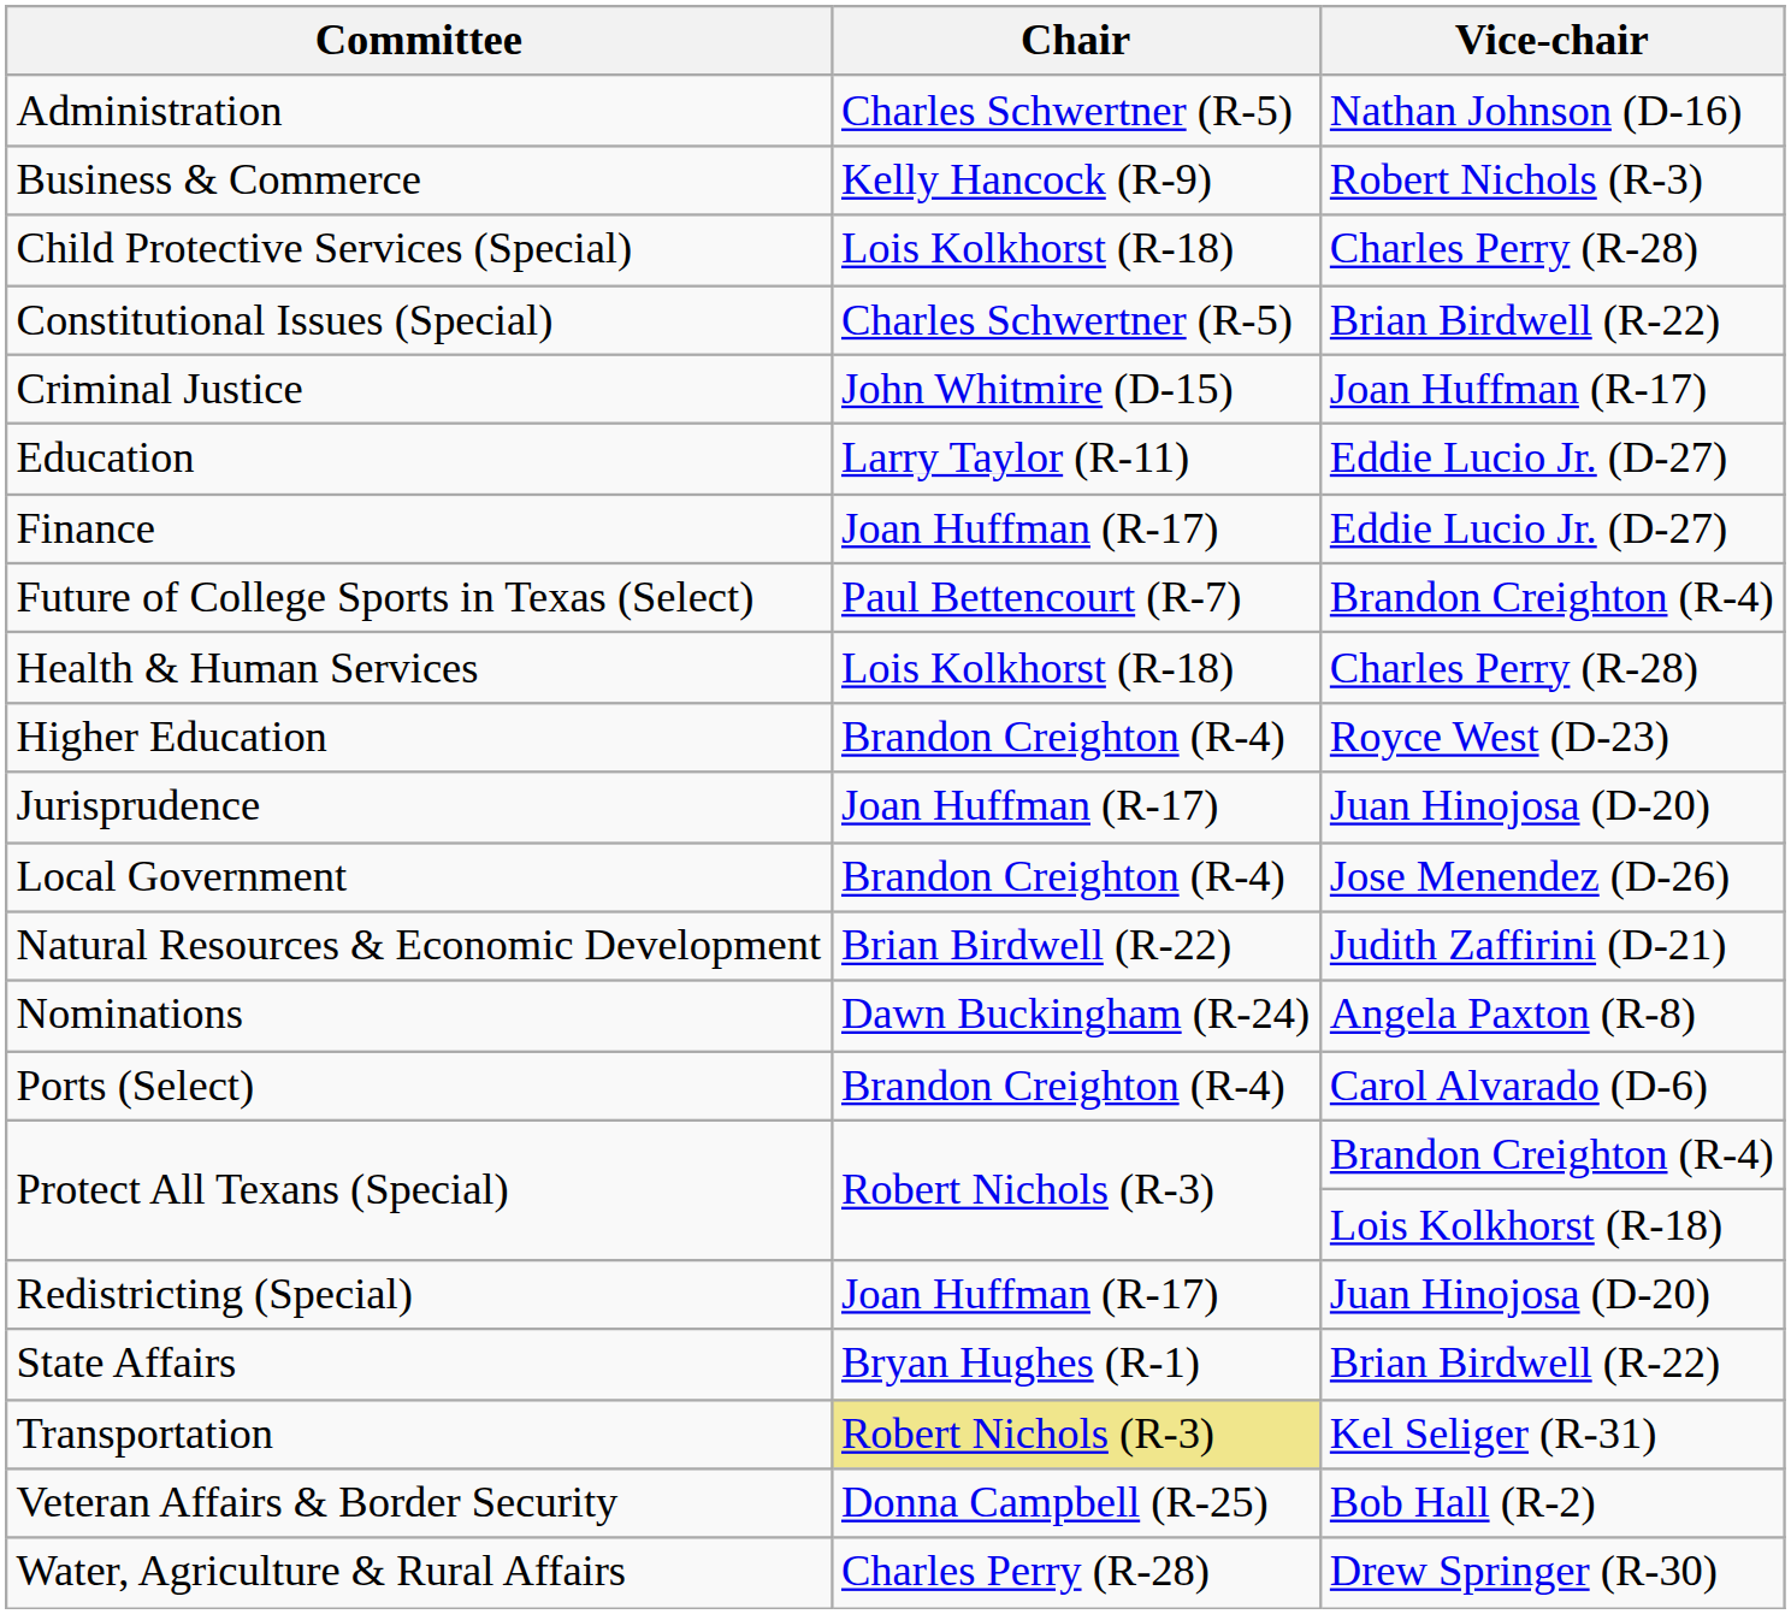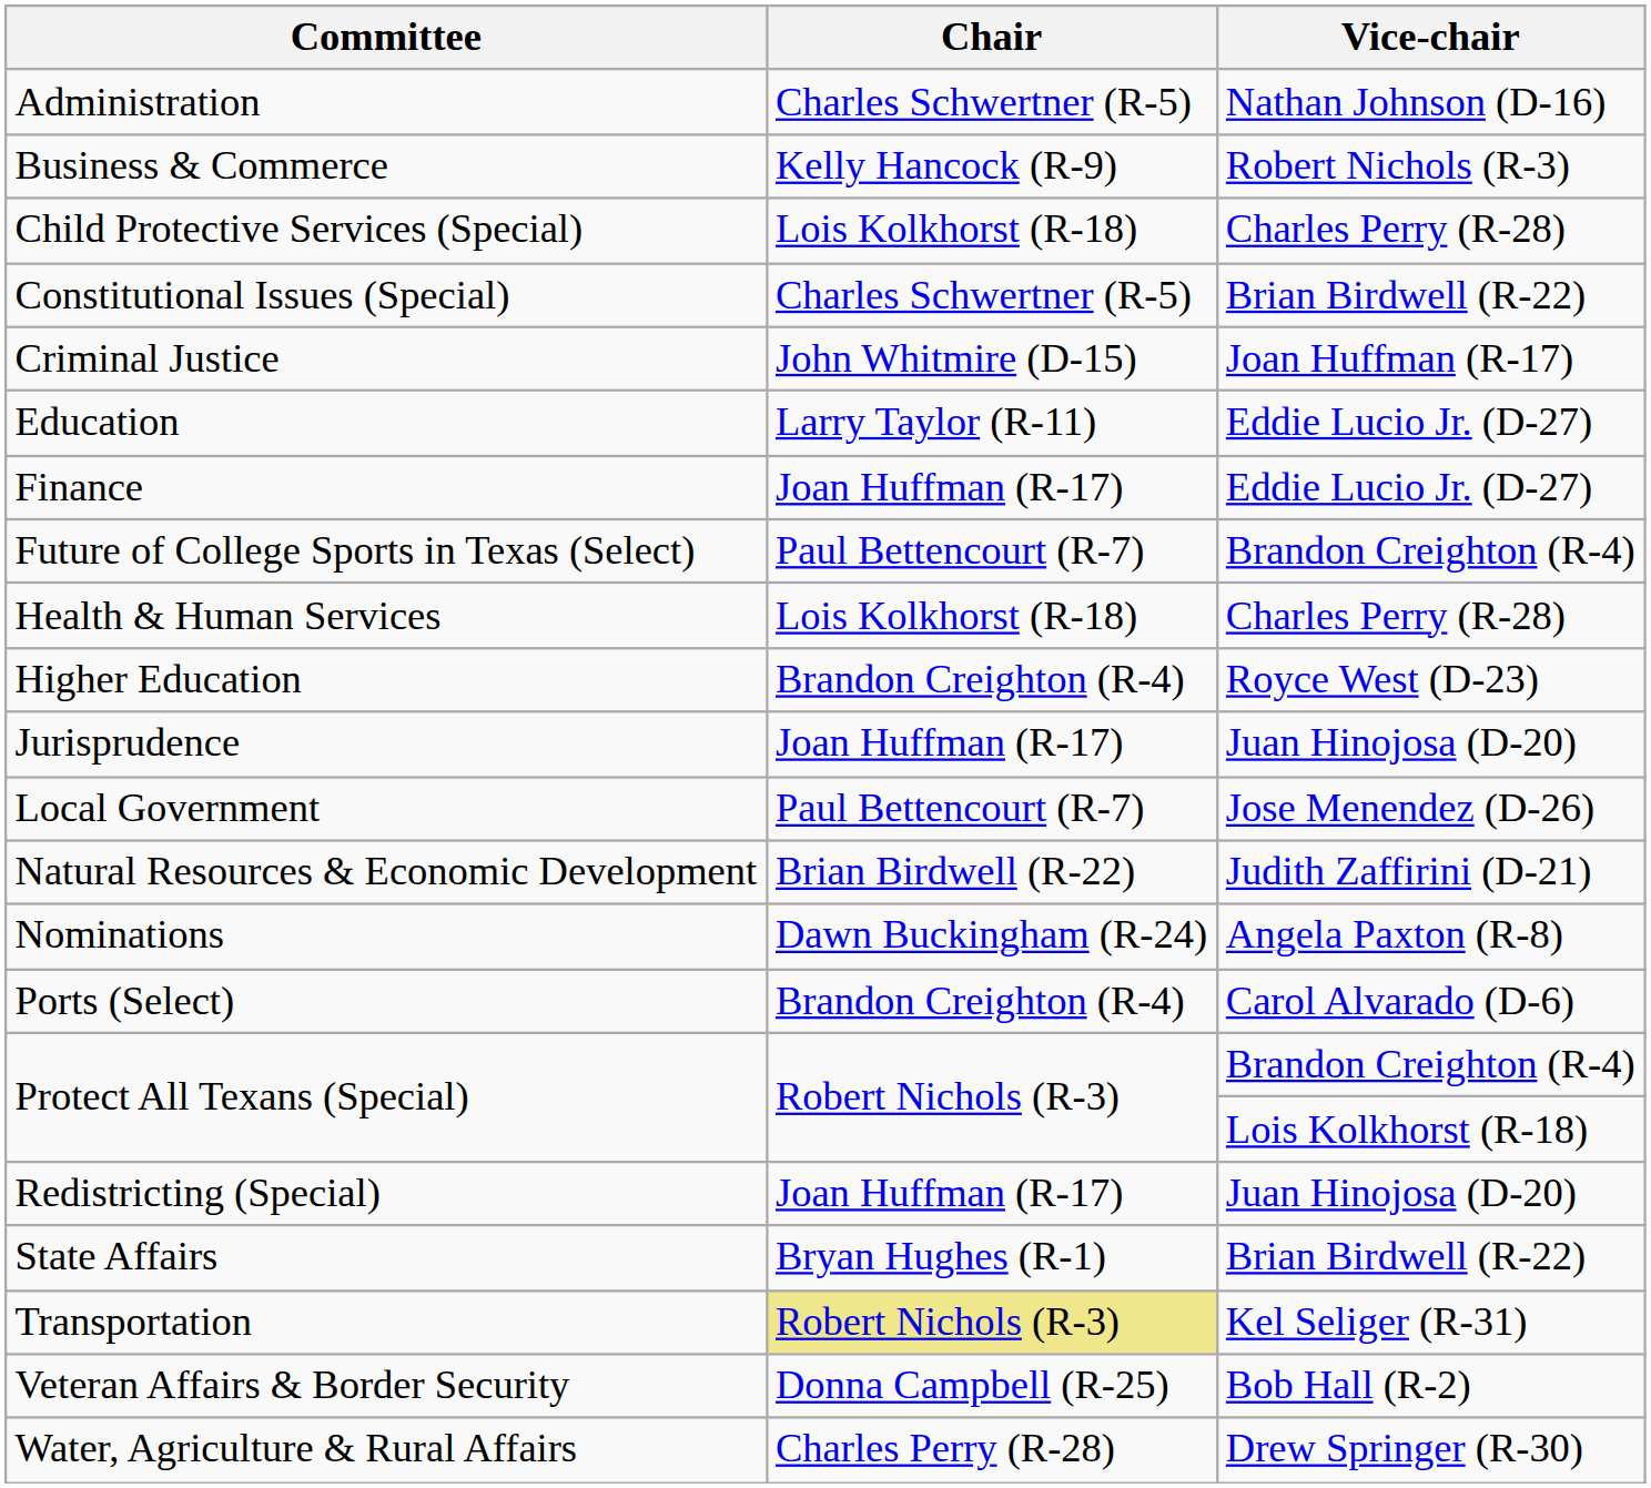Local Government | Chair: Brandon Creighton (R-4) -> Paul Bettencourt (R-7)
